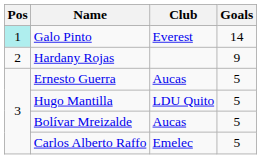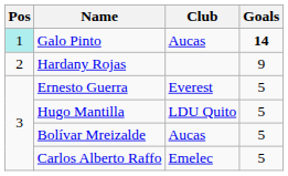Galo Pinto | Club: Everest -> Aucas
Galo Pinto | Goals: normal -> bold
Ernesto Guerra | Club: Aucas -> Everest
